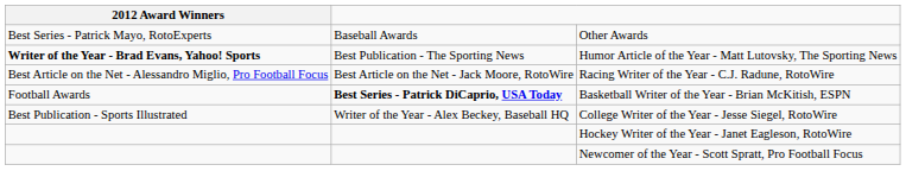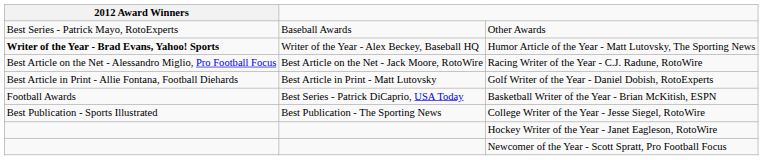Humor Article of the Year - Matt Lutovsky, The Sporting News | column 2: Best Publication - The Sporting News -> Writer of the Year - Alex Beckey, Baseball HQ
+ row: Best Article in Print - Allie Fontana, Football Diehards | Best Article in Print - Matt Lutovsky | Golf Writer of the Year - Daniel Dobish, RotoExperts
Basketball Writer of the Year - Brian McKitish, ESPN | column 2: bold -> normal
College Writer of the Year - Jesse Siegel, RotoWire | column 2: Writer of the Year - Alex Beckey, Baseball HQ -> Best Publication - The Sporting News
